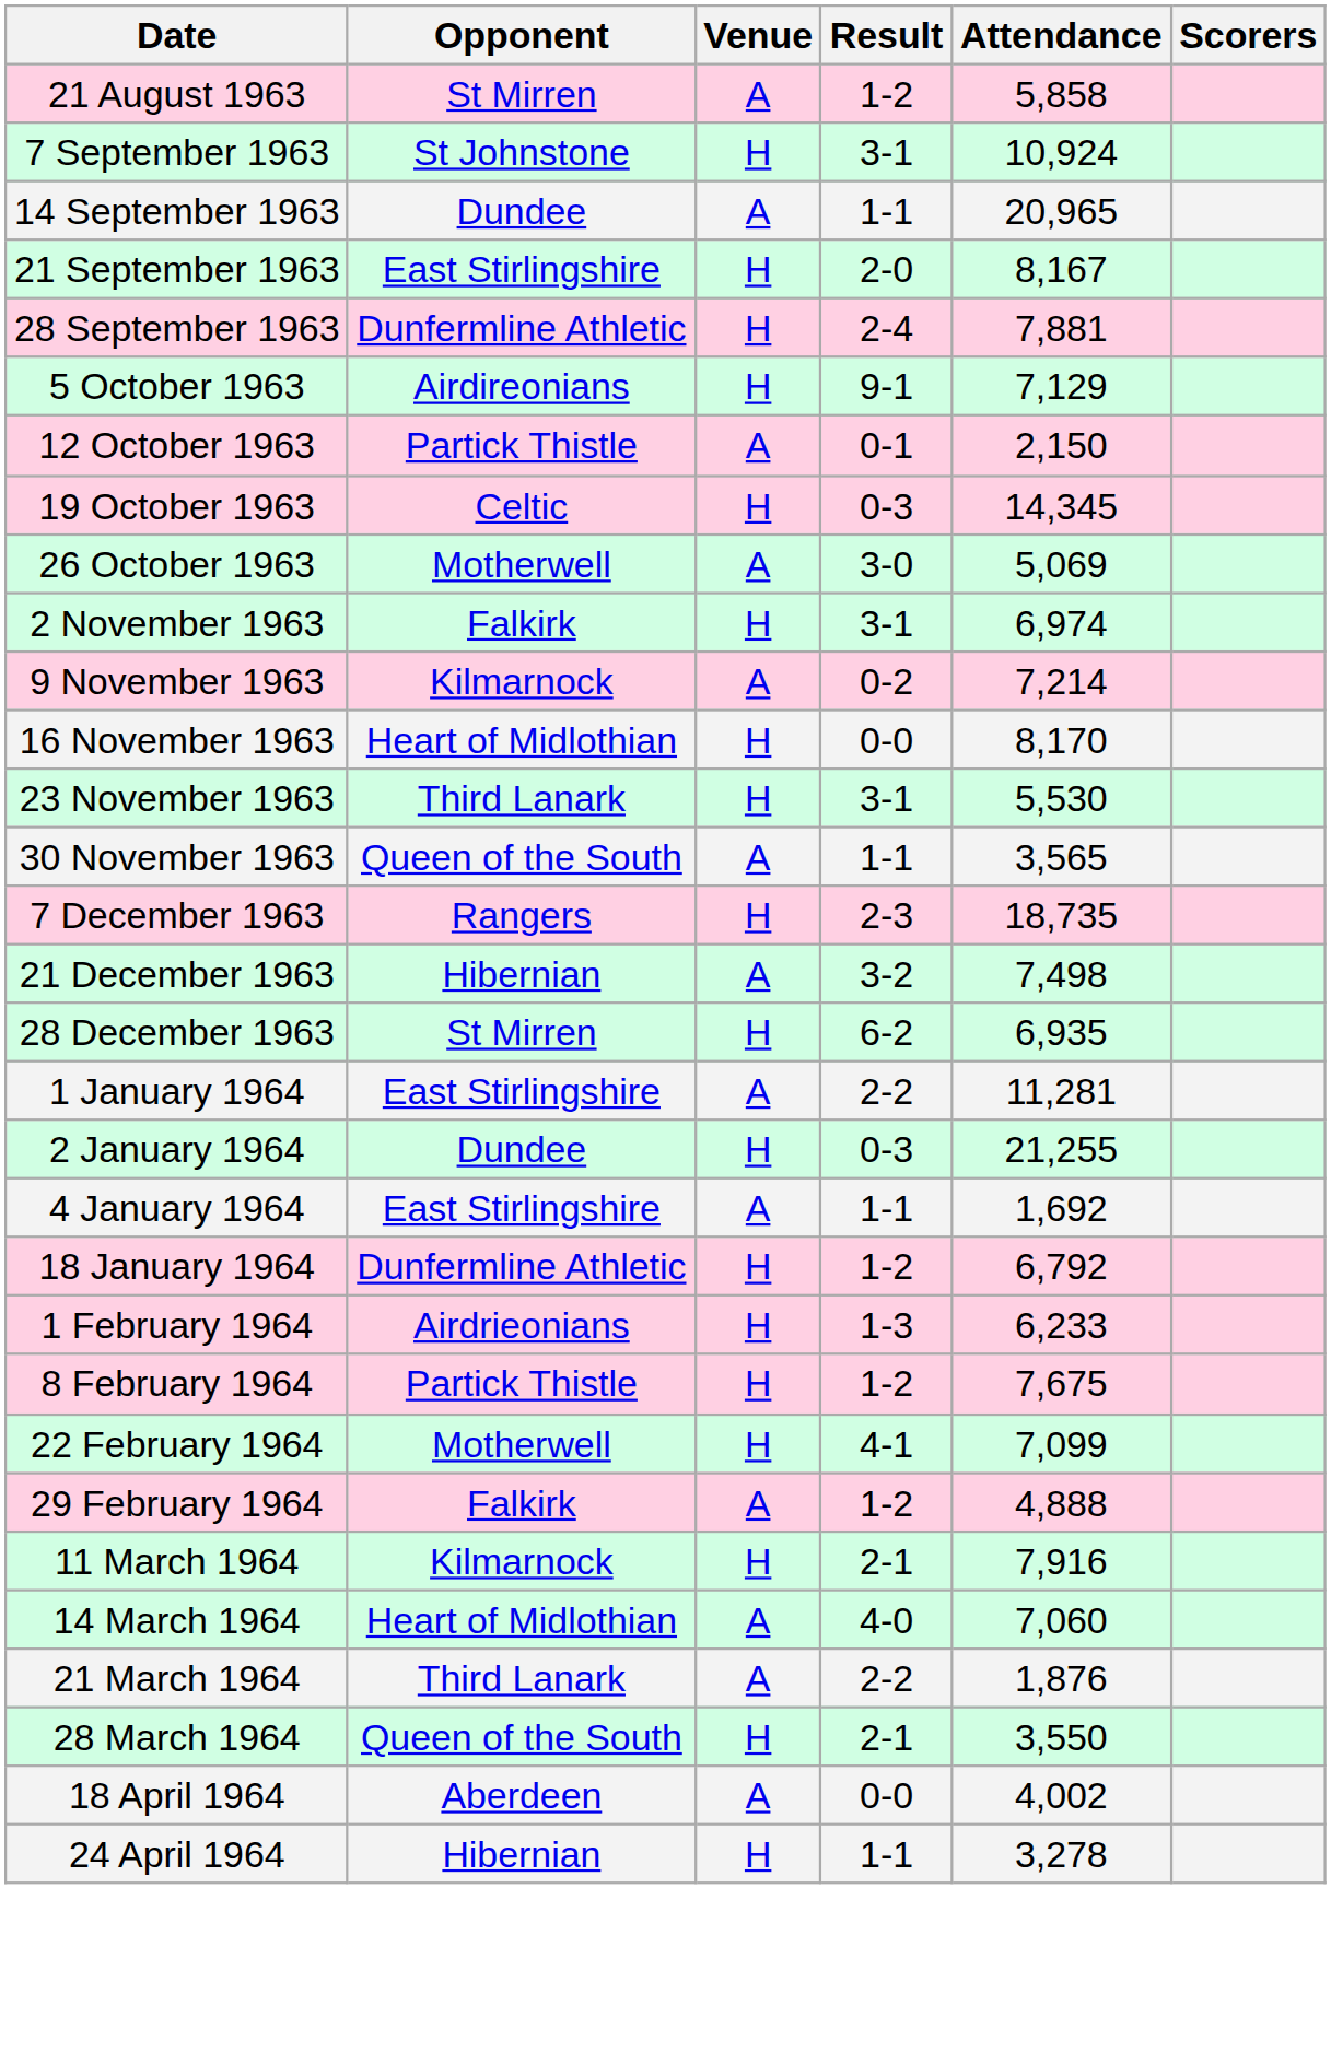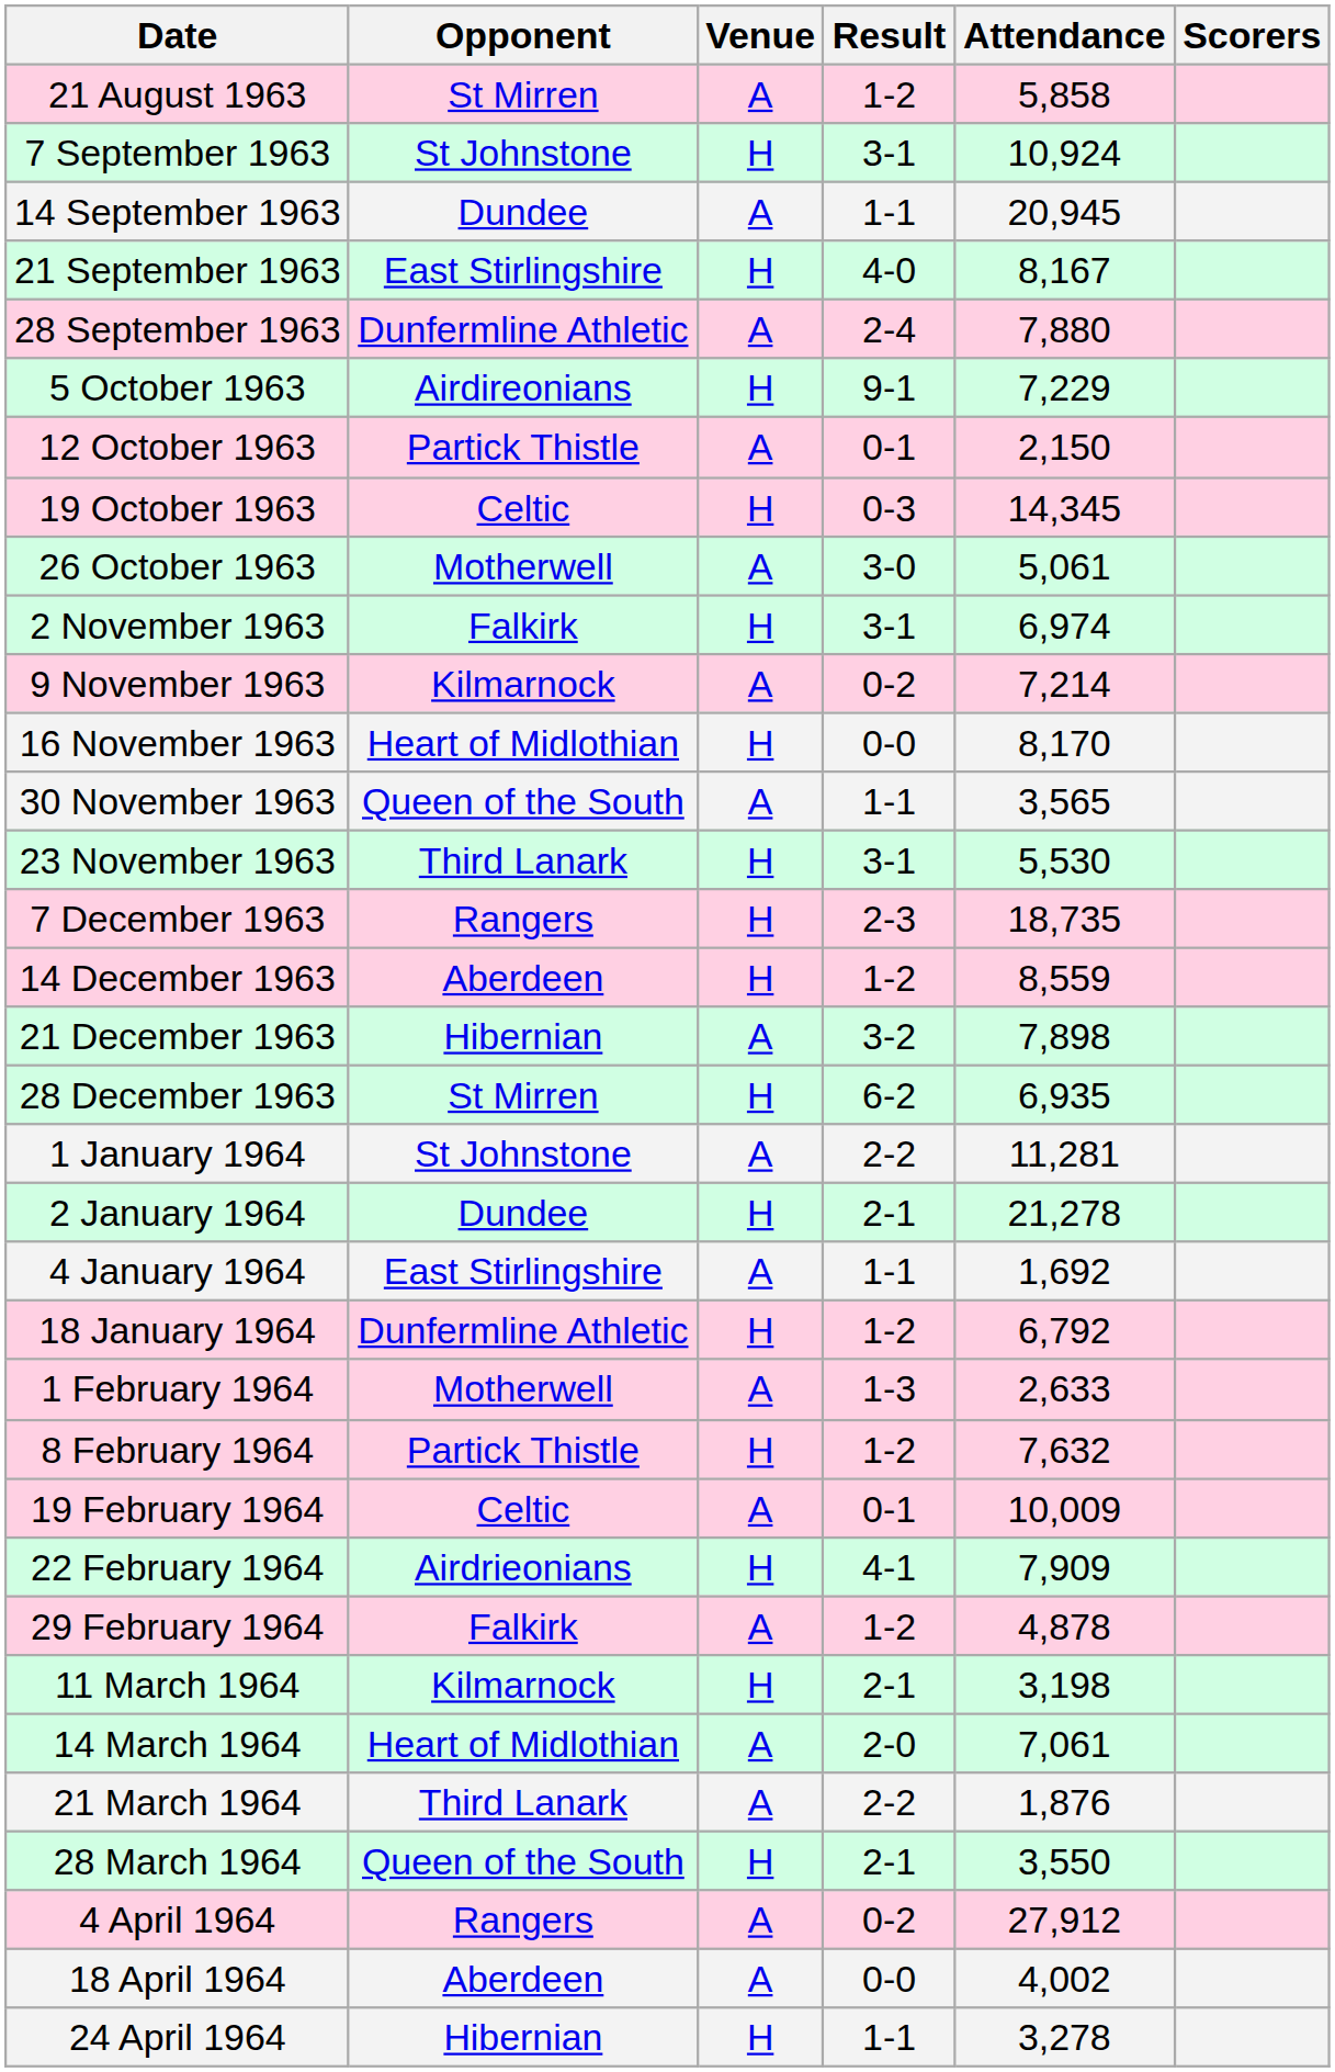14 September 1963 | Attendance: 20,965 -> 20,945
21 September 1963 | Result: 2-0 -> 4-0
28 September 1963 | Venue: H -> A
28 September 1963 | Attendance: 7,881 -> 7,880
5 October 1963 | Attendance: 7,129 -> 7,229
26 October 1963 | Attendance: 5,069 -> 5,061
rows swapped: 23 November 1963 <-> 30 November 1963
+ row: 14 December 1963 | Aberdeen | H | 1-2 | 8,559
21 December 1963 | Attendance: 7,498 -> 7,898
1 January 1964 | Opponent: East Stirlingshire -> St Johnstone
2 January 1964 | Result: 0-3 -> 2-1
2 January 1964 | Attendance: 21,255 -> 21,278
1 February 1964 | Opponent: Airdrieonians -> Motherwell
1 February 1964 | Venue: H -> A
1 February 1964 | Attendance: 6,233 -> 2,633
8 February 1964 | Attendance: 7,675 -> 7,632
+ row: 19 February 1964 | Celtic | A | 0-1 | 10,009
22 February 1964 | Opponent: Motherwell -> Airdrieonians
22 February 1964 | Attendance: 7,099 -> 7,909
29 February 1964 | Attendance: 4,888 -> 4,878
11 March 1964 | Attendance: 7,916 -> 3,198
14 March 1964 | Result: 4-0 -> 2-0
14 March 1964 | Attendance: 7,060 -> 7,061
+ row: 4 April 1964 | Rangers | A | 0-2 | 27,912
